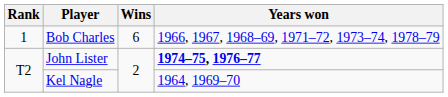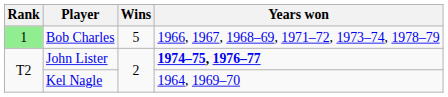Bob Charles | Rank: no background -> lightgreen background
Bob Charles | Wins: 6 -> 5
